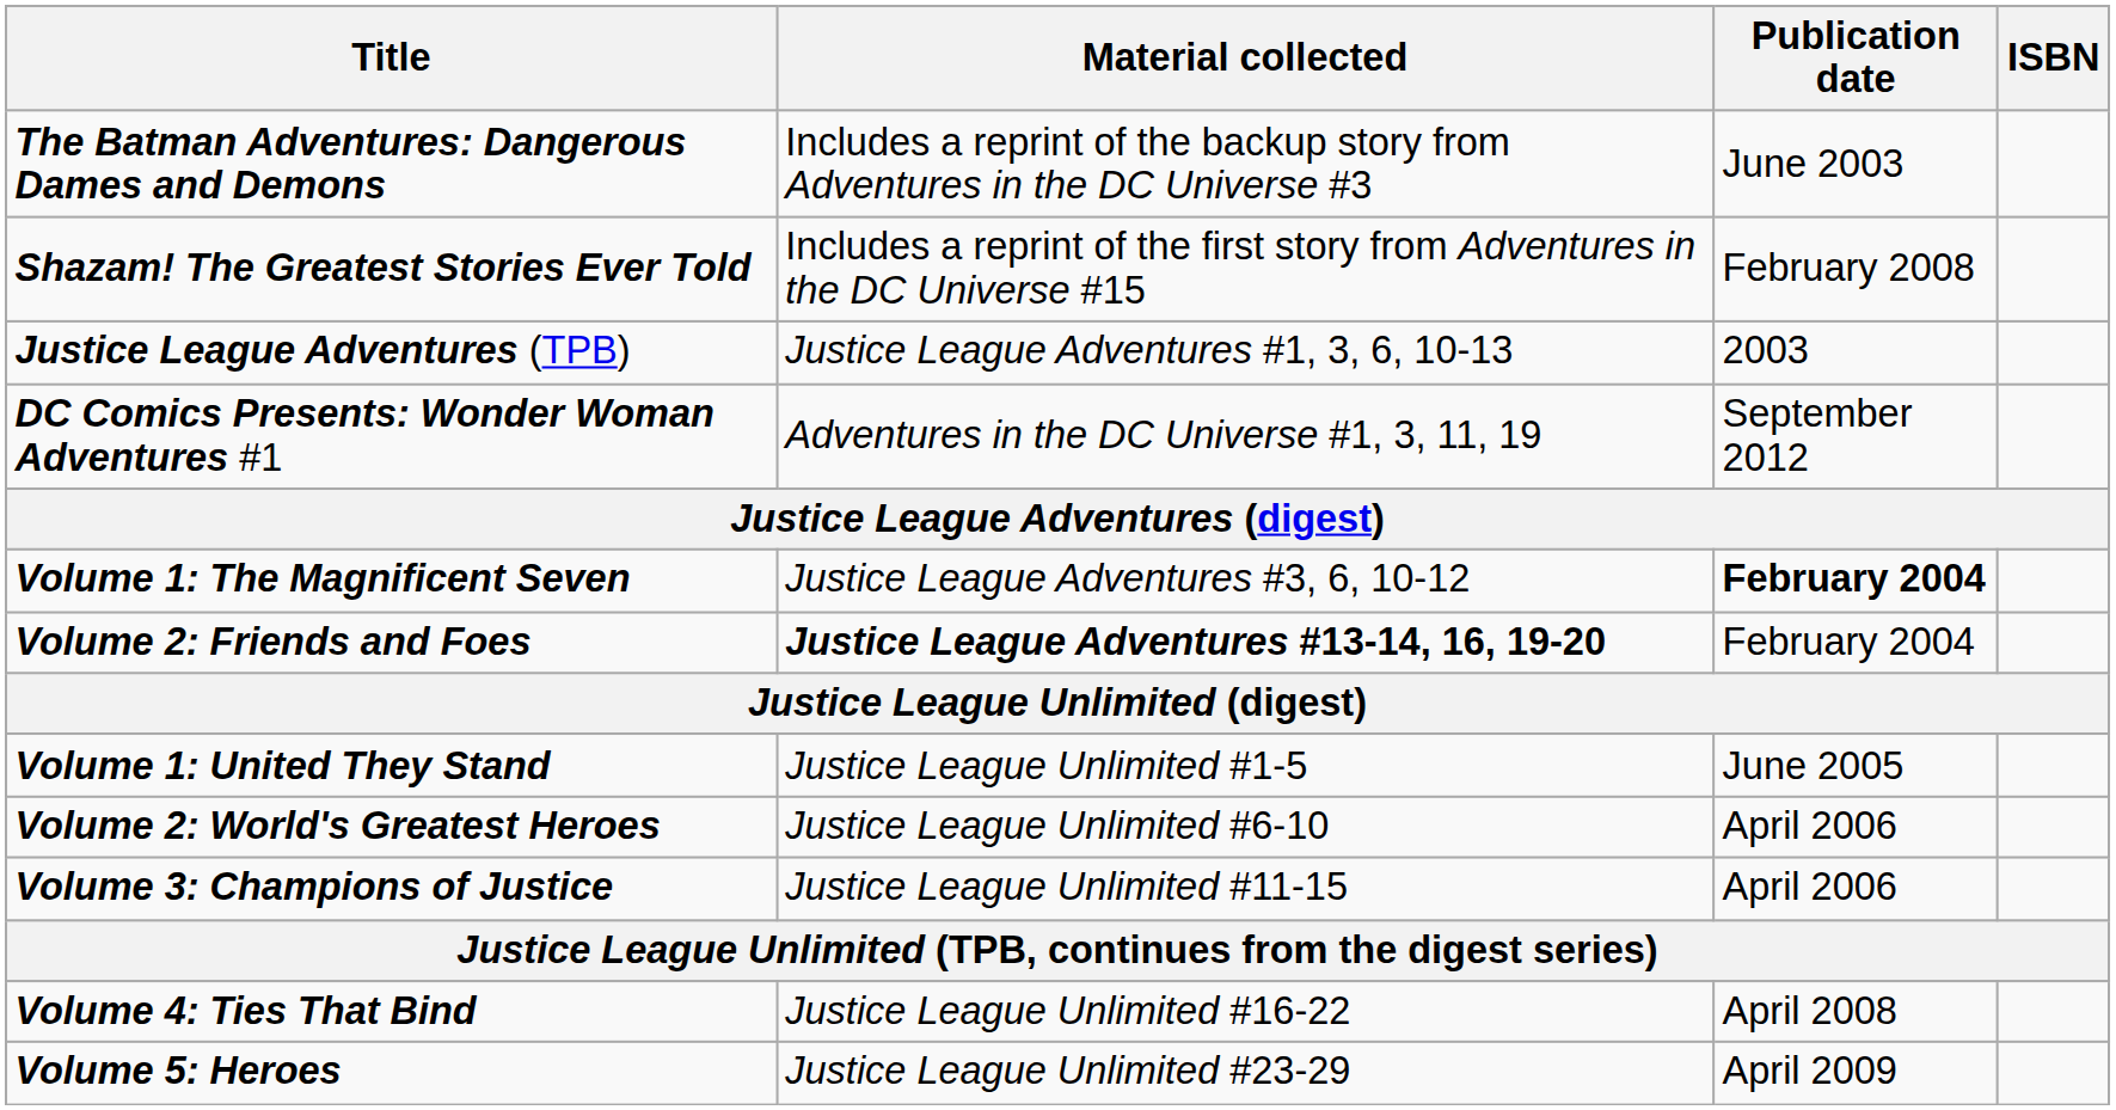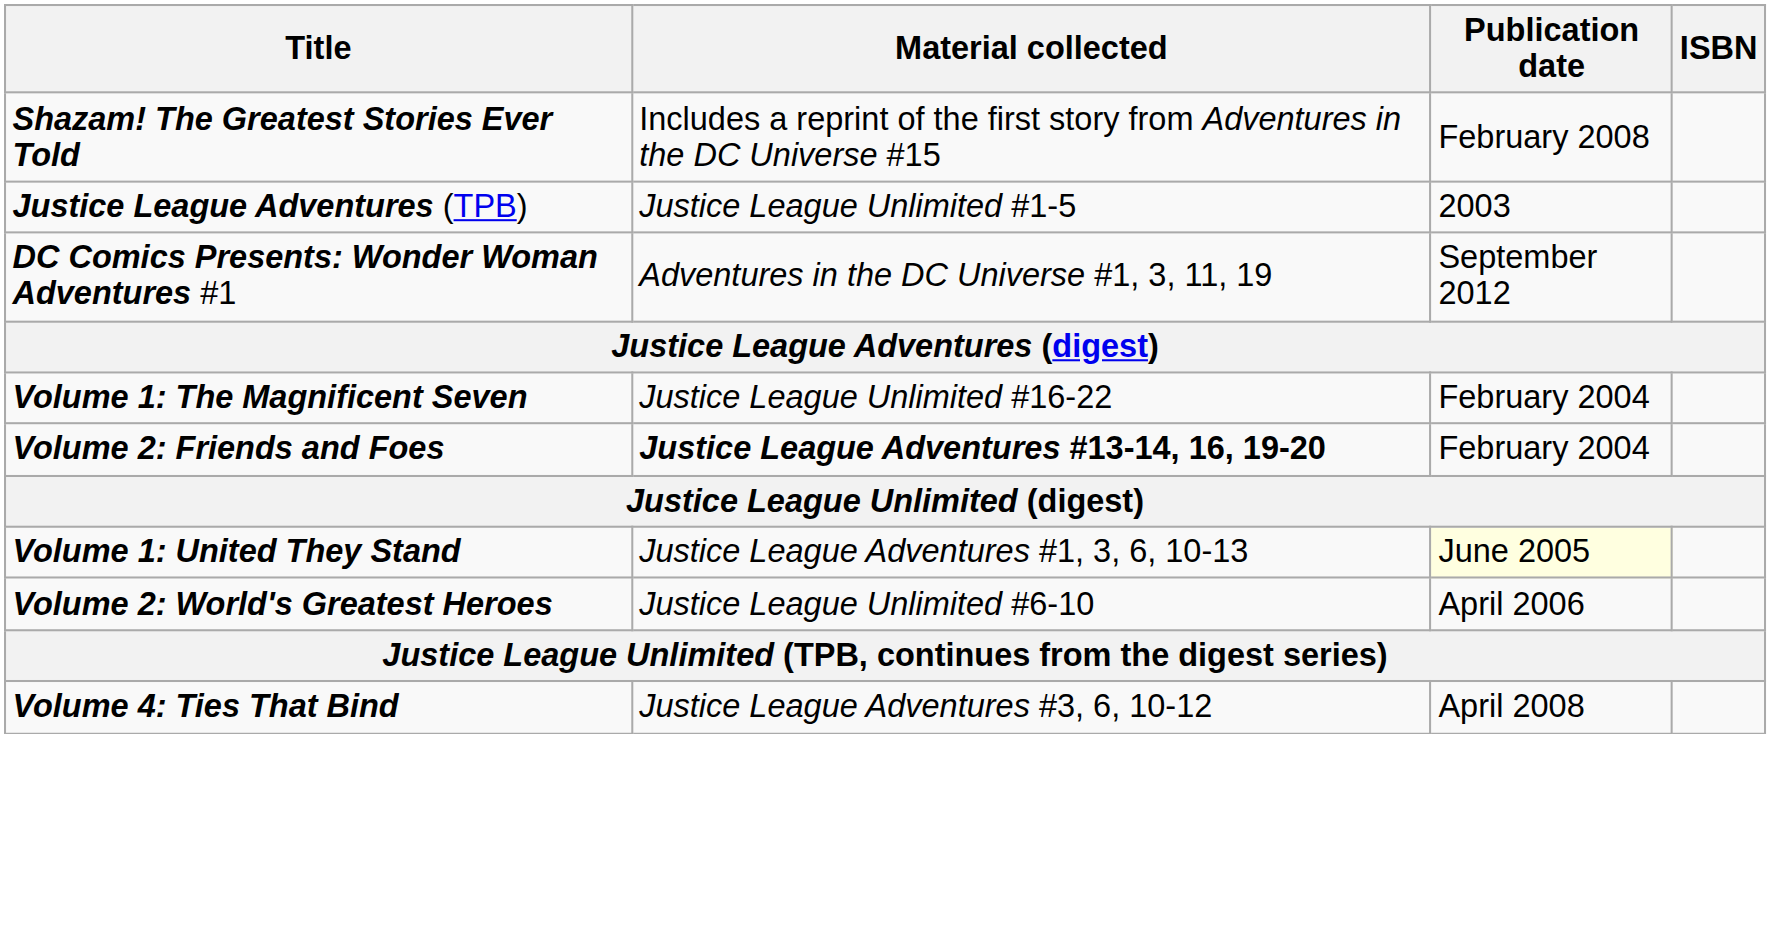- row: The Batman Adventures: Dangerous Dames and Demons | Includes a reprint of the backup story from Adventures in the DC Universe #3 | June 2003
Justice League Adventures (TPB) | Material collected: Justice League Adventures #1, 3, 6, 10-13 -> Justice League Unlimited #1-5
Volume 1: The Magnificent Seven | Material collected: Justice League Adventures #3, 6, 10-12 -> Justice League Unlimited #16-22
Volume 1: The Magnificent Seven | Publication date: bold -> normal
Volume 1: United They Stand | Material collected: Justice League Unlimited #1-5 -> Justice League Adventures #1, 3, 6, 10-13
Volume 1: United They Stand | Publication date: no background -> lightyellow background
- row: Volume 3: Champions of Justice | Justice League Unlimited #11-15 | April 2006
Volume 4: Ties That Bind | Material collected: Justice League Unlimited #16-22 -> Justice League Adventures #3, 6, 10-12
- row: Volume 5: Heroes | Justice League Unlimited #23-29 | April 2009
